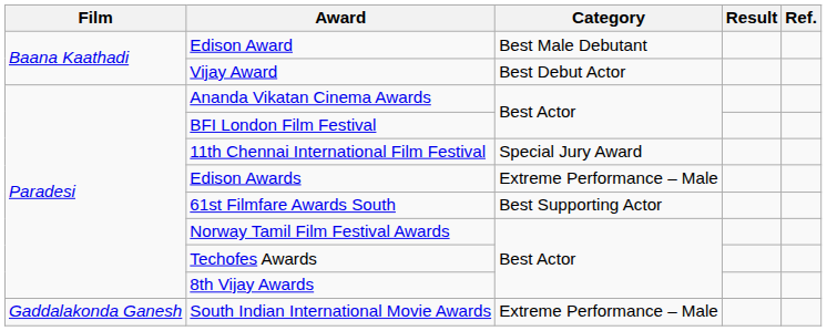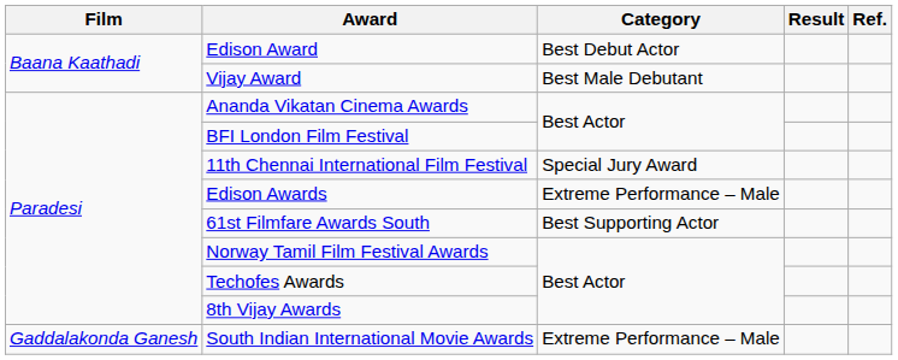Edison Award | Category: Best Male Debutant -> Best Debut Actor
Vijay Award | Category: Best Debut Actor -> Best Male Debutant
